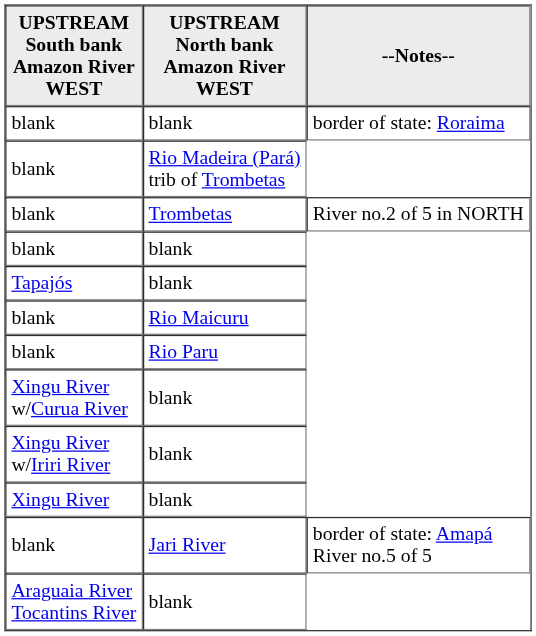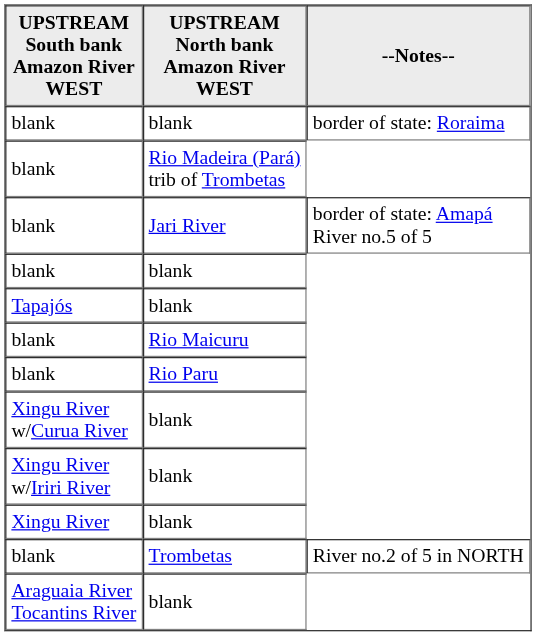rows swapped: blank / Trombetas <-> blank / Jari River
